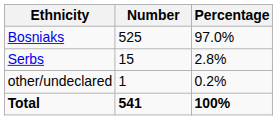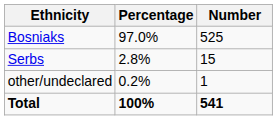columns swapped: Number <-> Percentage
